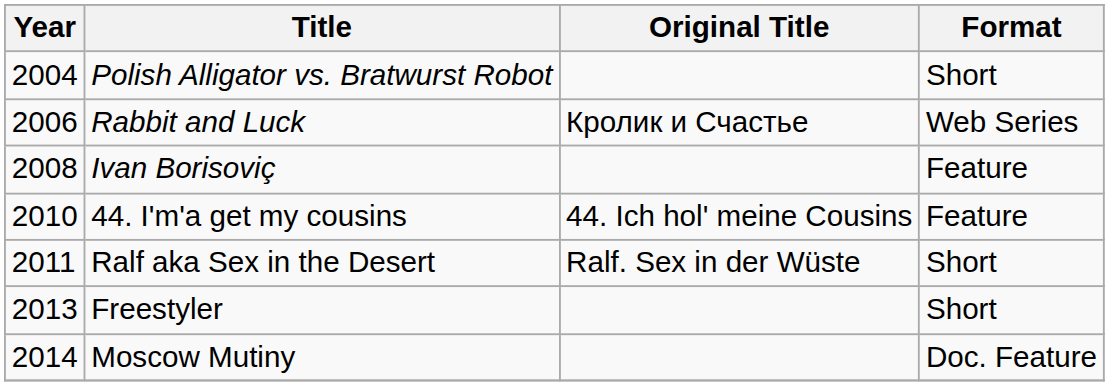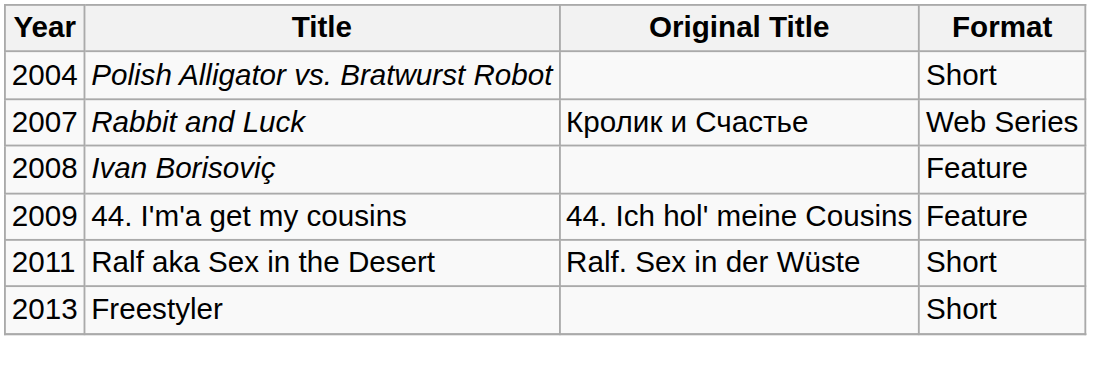Rabbit and Luck | Year: 2006 -> 2007
44. I'm'a get my cousins | Year: 2010 -> 2009
- row: 2014 | Moscow Mutiny | Doc. Feature
